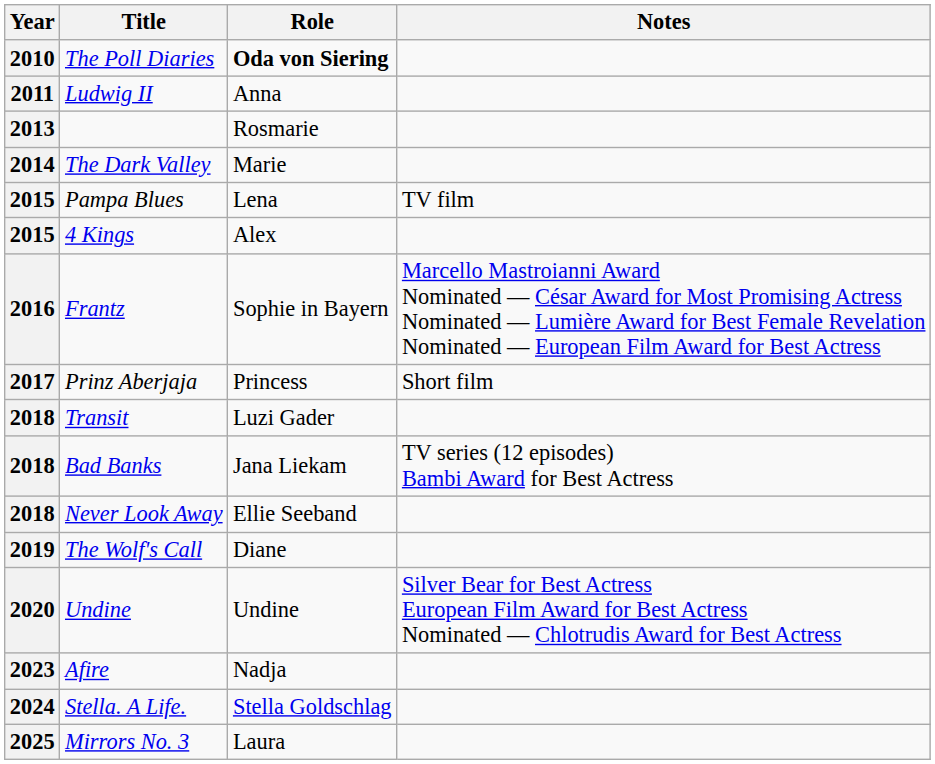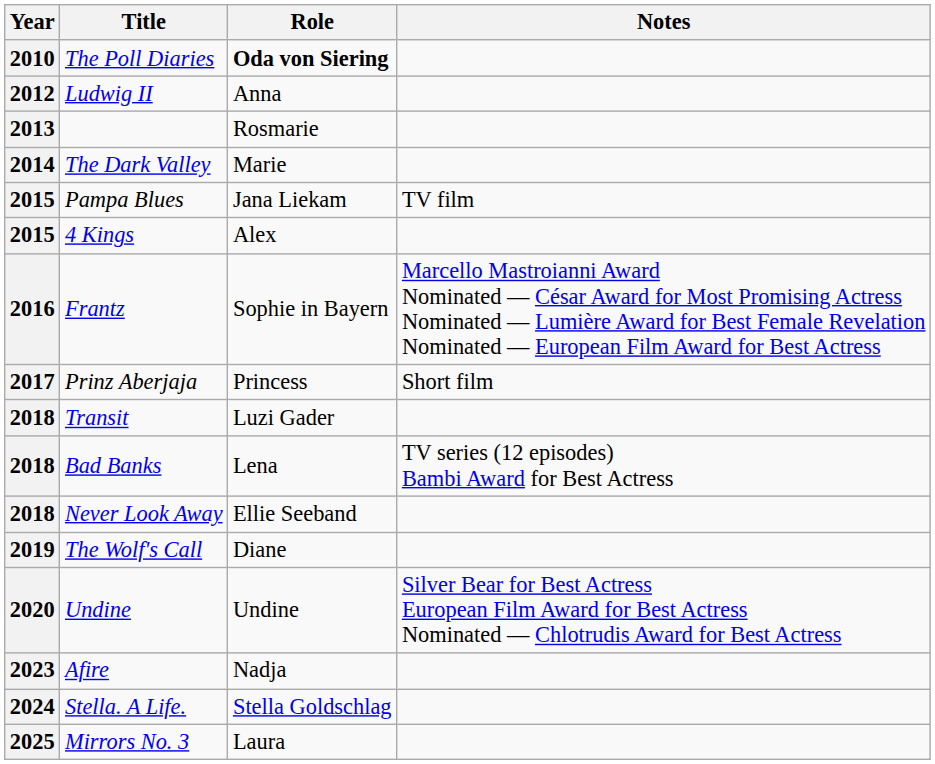Ludwig II | Year: 2011 -> 2012
Pampa Blues | Role: Lena -> Jana Liekam
Bad Banks | Role: Jana Liekam -> Lena
